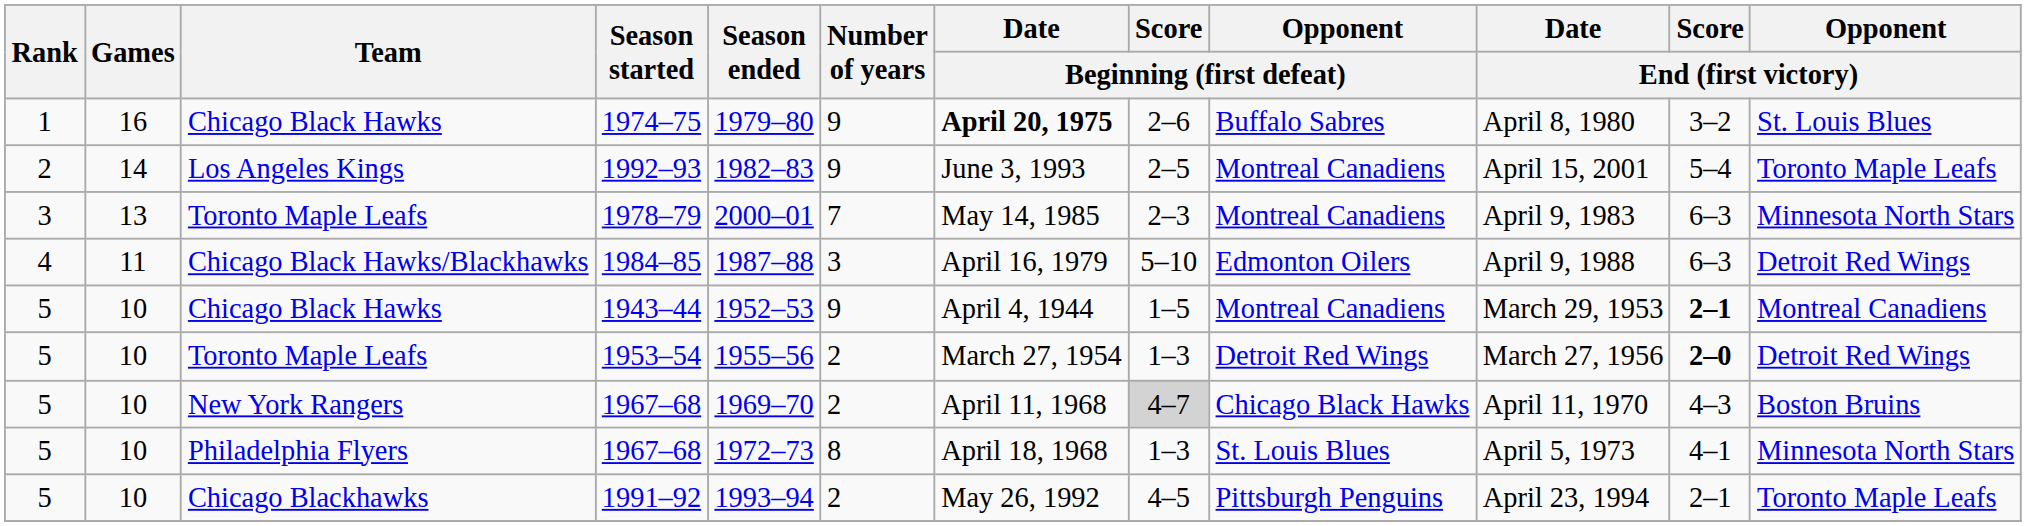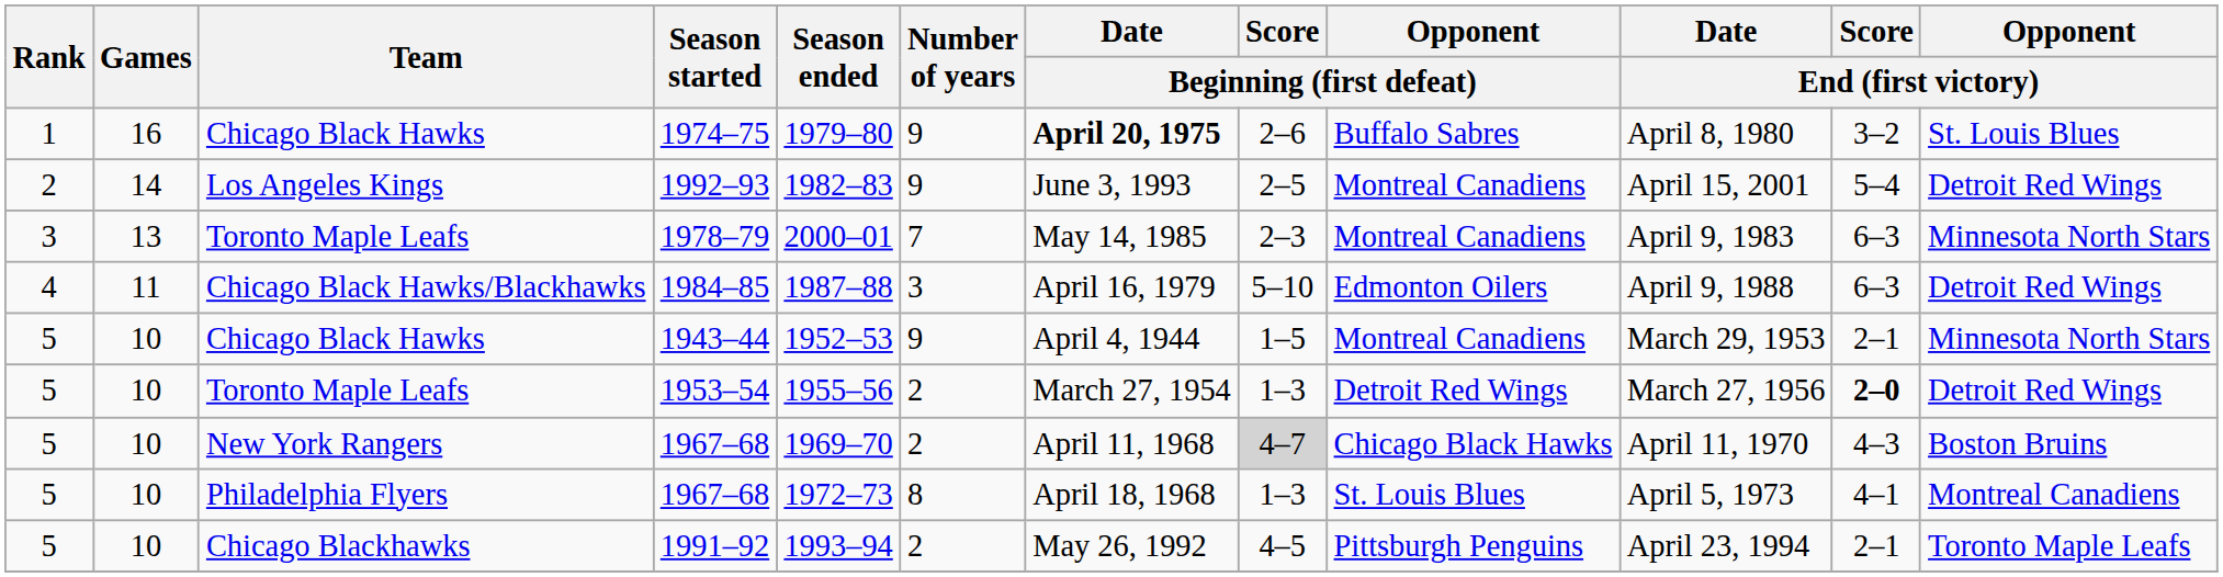1992–93 | Opponent / End (first victory): Toronto Maple Leafs -> Detroit Red Wings
1943–44 | Score / End (first victory): bold -> normal
1943–44 | Opponent / End (first victory): Montreal Canadiens -> Minnesota North Stars
Philadelphia Flyers / 1967–68 | Opponent / End (first victory): Minnesota North Stars -> Montreal Canadiens
